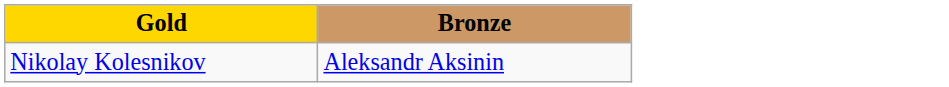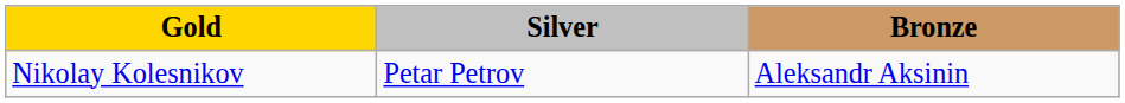+ column: Silver | Petar Petrov
